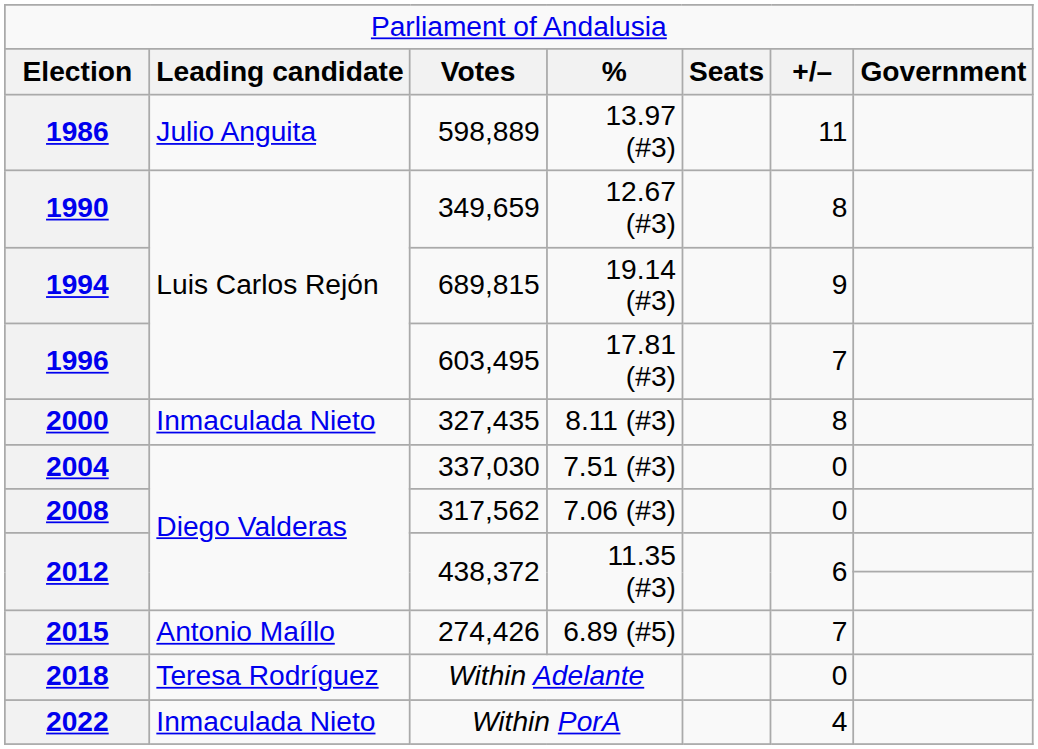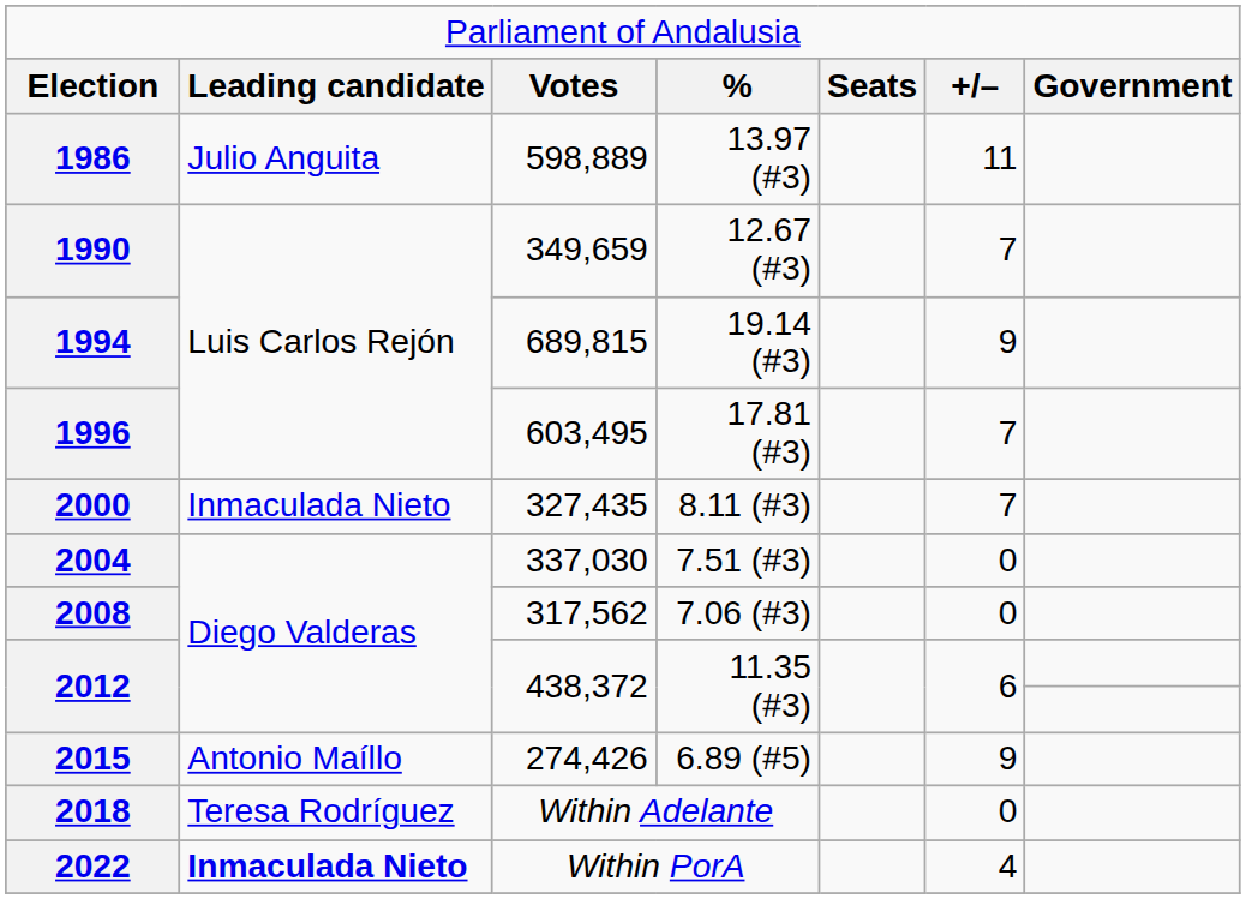1990 | column 6: 8 -> 7
2000 | column 6: 8 -> 7
2015 | column 6: 7 -> 9
2022 | column 2: normal -> bold
